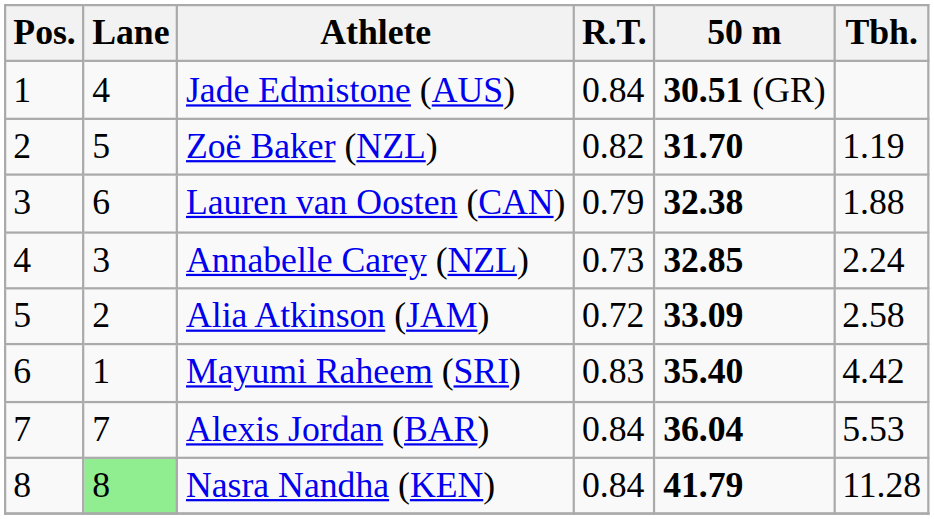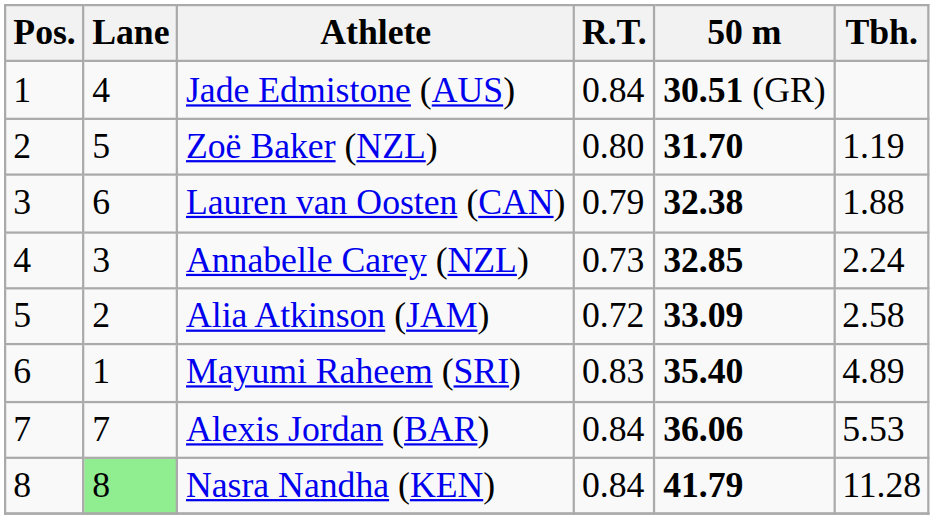Zoë Baker (NZL) | R.T.: 0.82 -> 0.80
Mayumi Raheem (SRI) | Tbh.: 4.42 -> 4.89
Alexis Jordan (BAR) | 50 m: 36.04 -> 36.06
